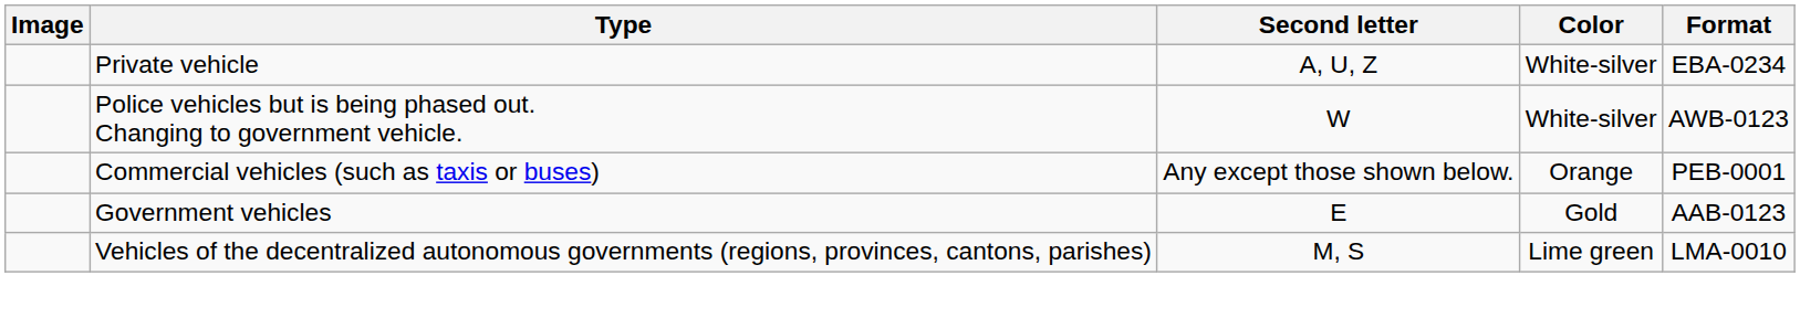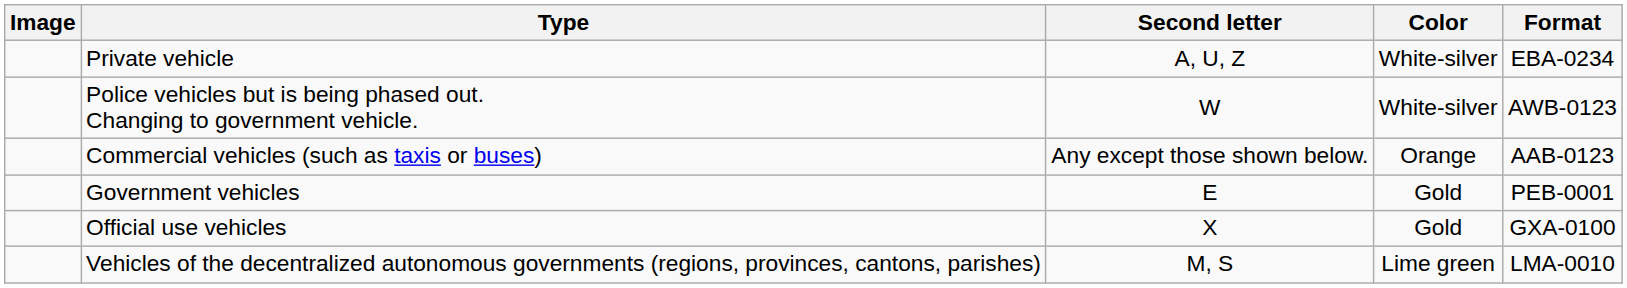Commercial vehicles (such as taxis or buses) | Format: PEB-0001 -> AAB-0123
Government vehicles | Format: AAB-0123 -> PEB-0001
+ row: Official use vehicles | X | Gold | GXA-0100
